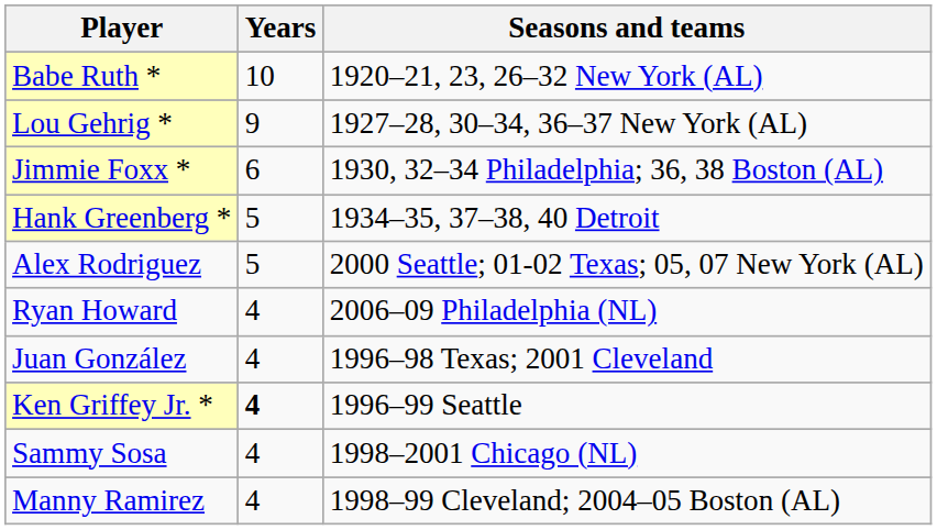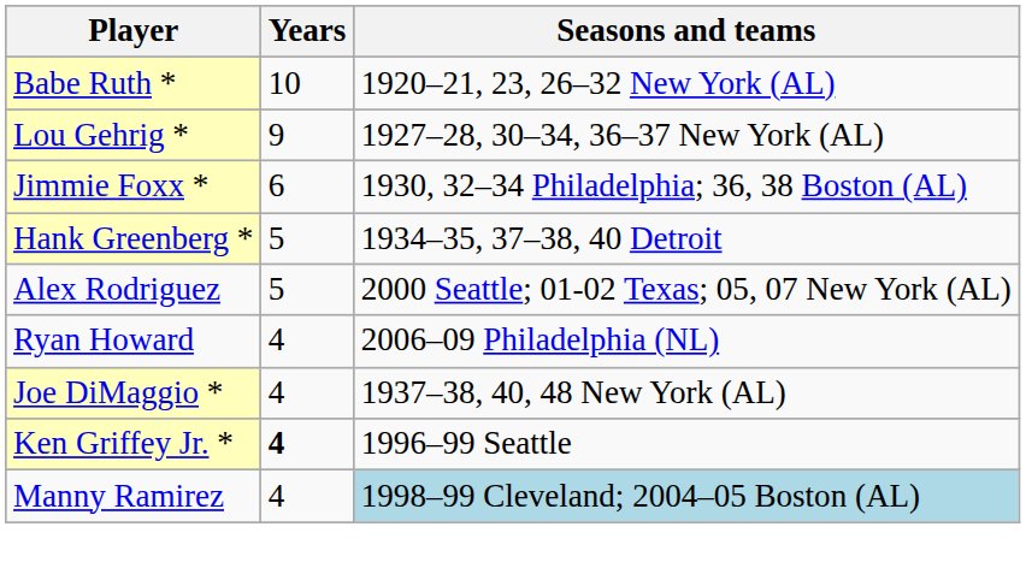+ row: Joe DiMaggio * | 4 | 1937–38, 40, 48 New York (AL)
- row: Juan González | 4 | 1996–98 Texas; 2001 Cleveland
- row: Sammy Sosa | 4 | 1998–2001 Chicago (NL)
Manny Ramirez | Seasons and teams: no background -> lightblue background
